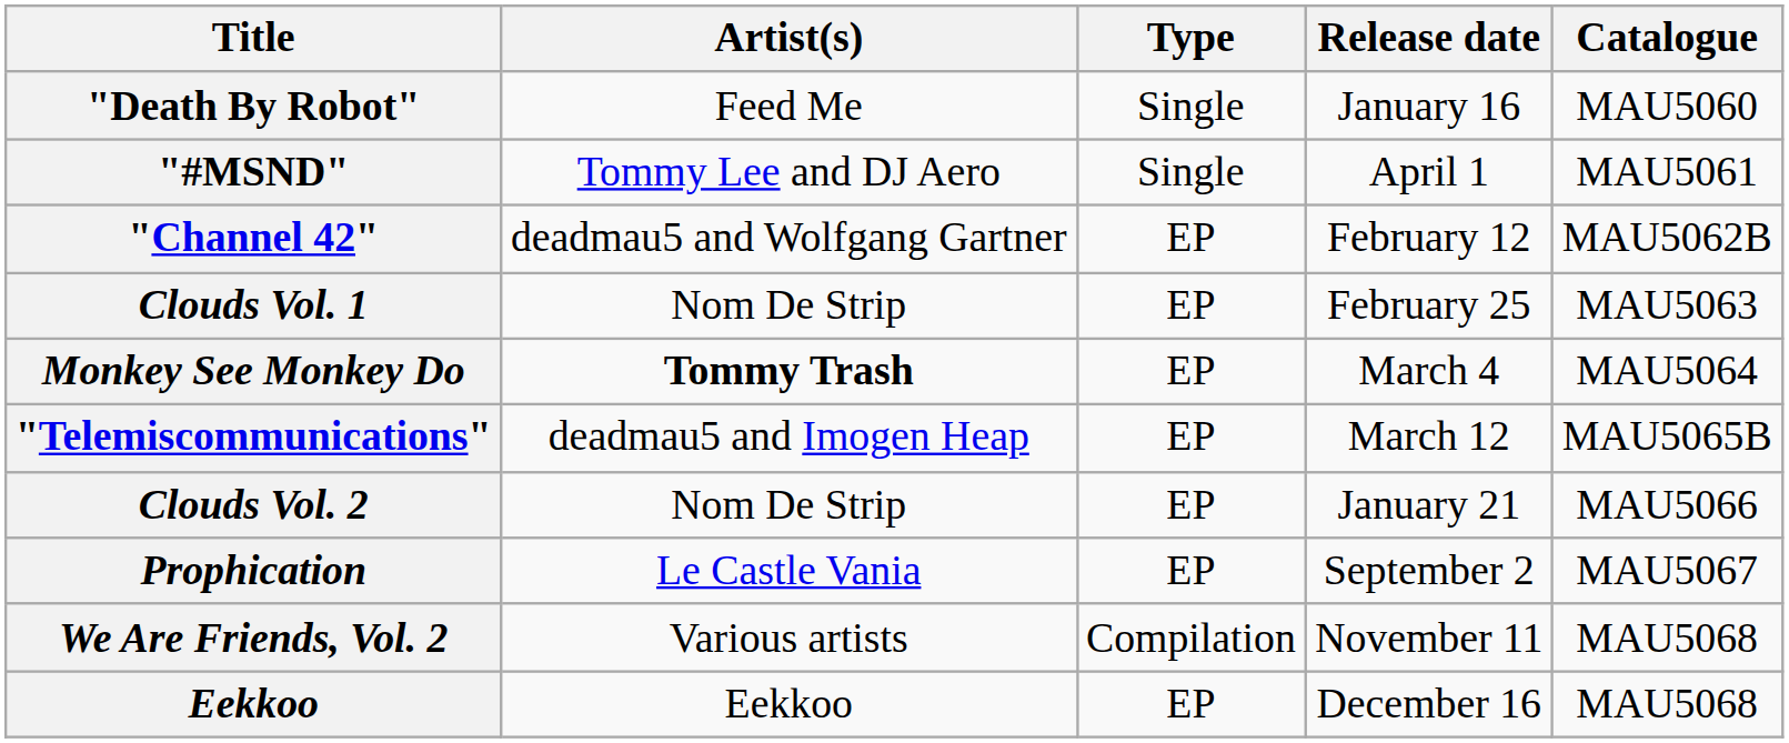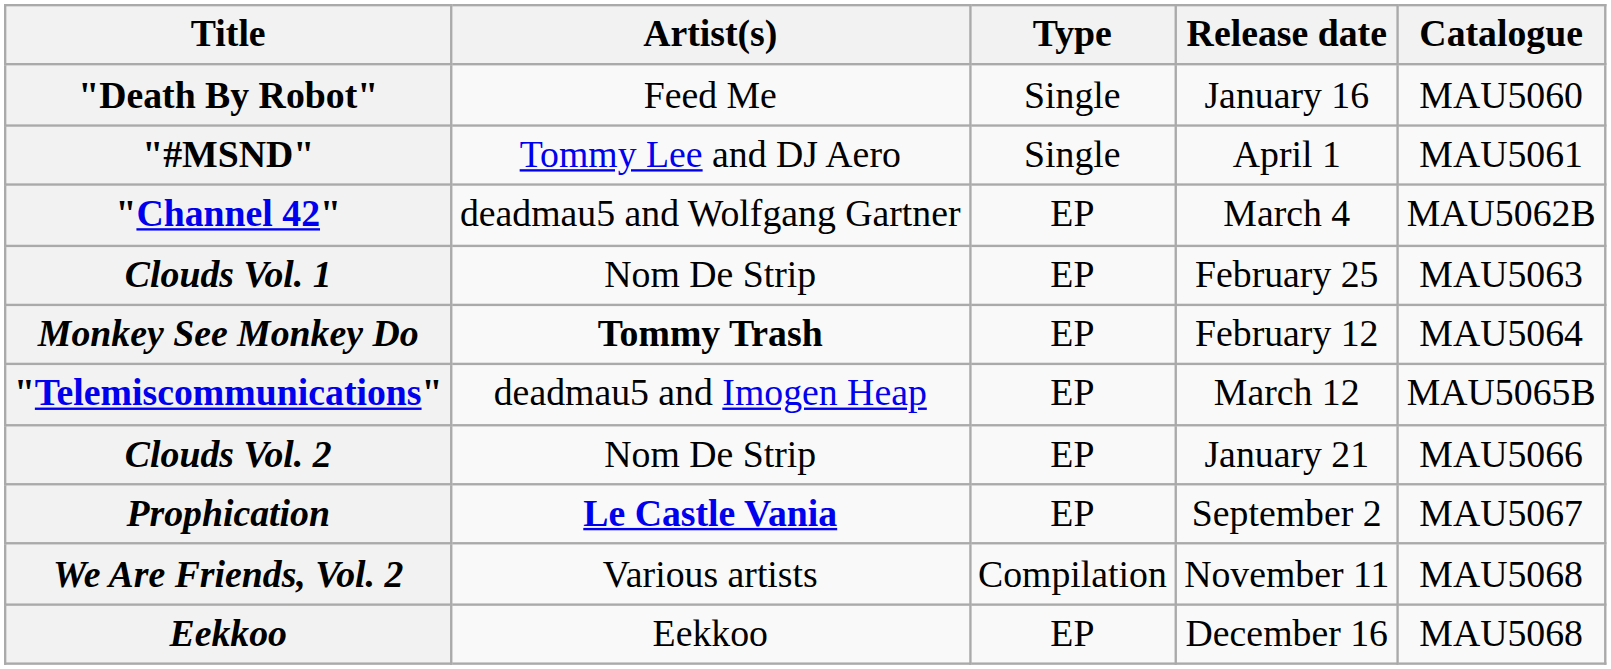"Channel 42" | Release date: February 12 -> March 4
Monkey See Monkey Do | Release date: March 4 -> February 12
Prophication | Artist(s): normal -> bold
